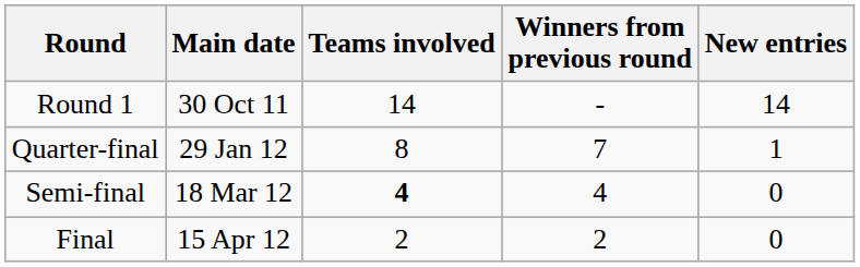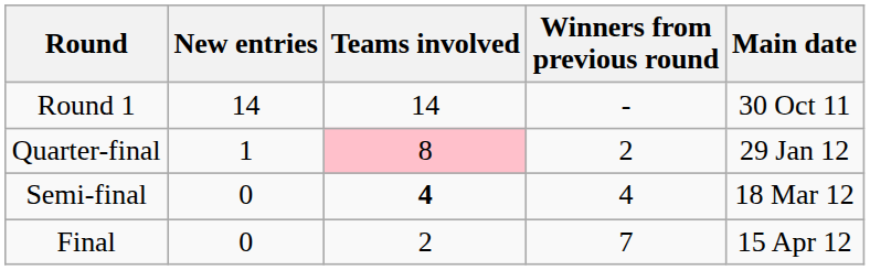columns swapped: Main date <-> New entries
Quarter-final | Teams involved: no background -> pink background
Quarter-final | Winners from previous round: 7 -> 2
Final | Winners from previous round: 2 -> 7
